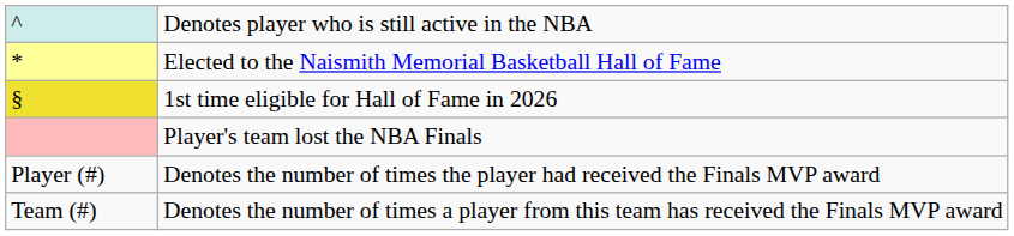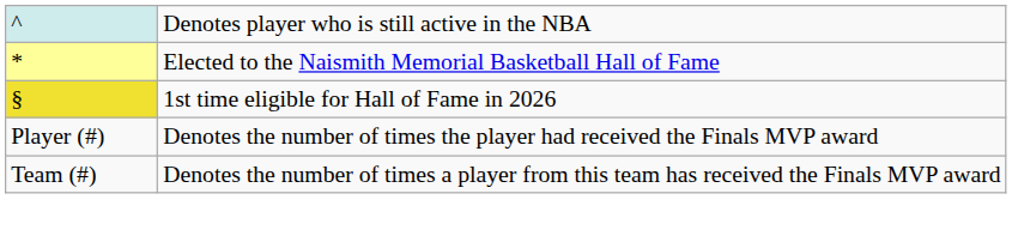- row: Player's team lost the NBA Finals
